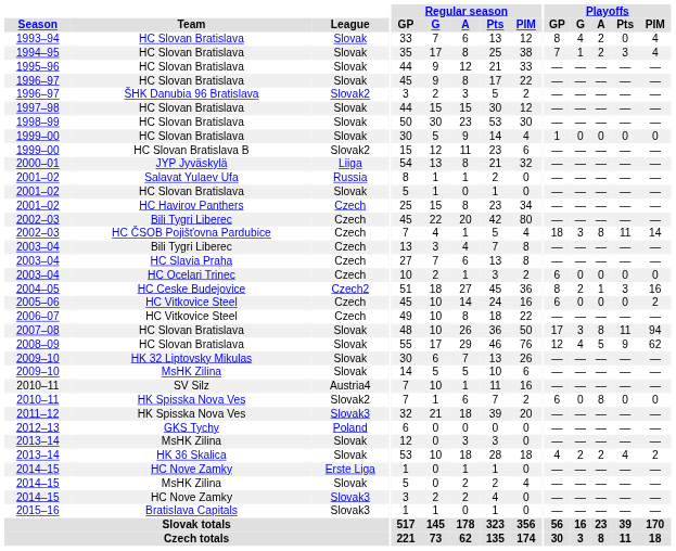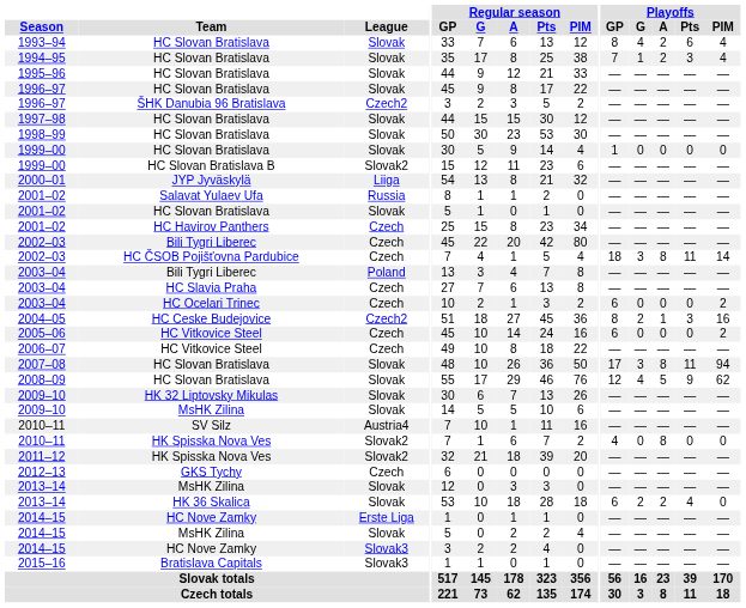1993–94 | Playoffs / Pts: 0 -> 6
1996–97 / ŠHK Danubia 96 Bratislava | League: Slovak2 -> Czech2
2003–04 / Bili Tygri Liberec | League: Czech -> Poland
2003–04 / HC Ocelari Trinec | Playoffs / PIM: 0 -> 2
2010–11 / HK Spisska Nova Ves | Playoffs / GP: 6 -> 4
2011–12 | League: Slovak3 -> Slovak2
2012–13 | League: Poland -> Czech
2013–14 / HK 36 Skalica | Playoffs / GP: 4 -> 6
2013–14 / HK 36 Skalica | Playoffs / PIM: 2 -> 0
